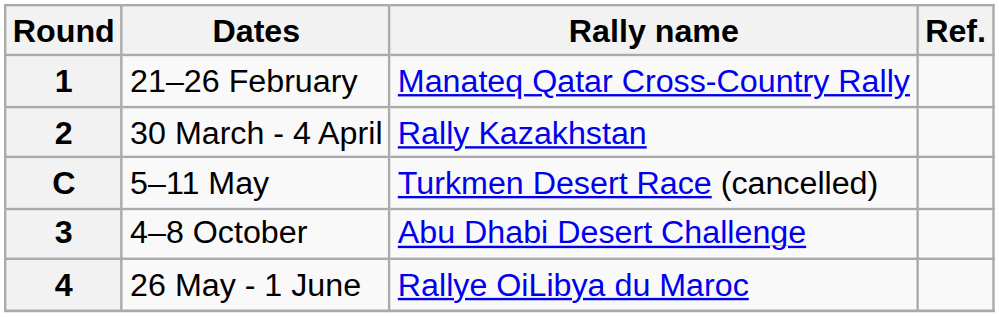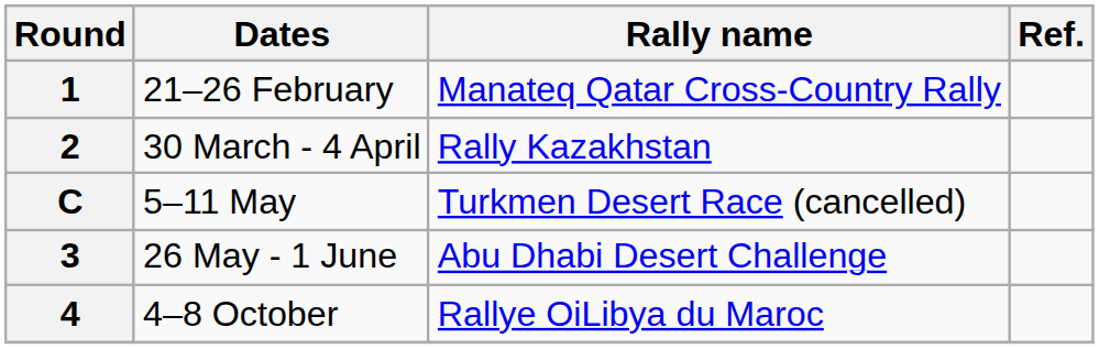3 | Dates: 4–8 October -> 26 May - 1 June
4 | Dates: 26 May - 1 June -> 4–8 October
